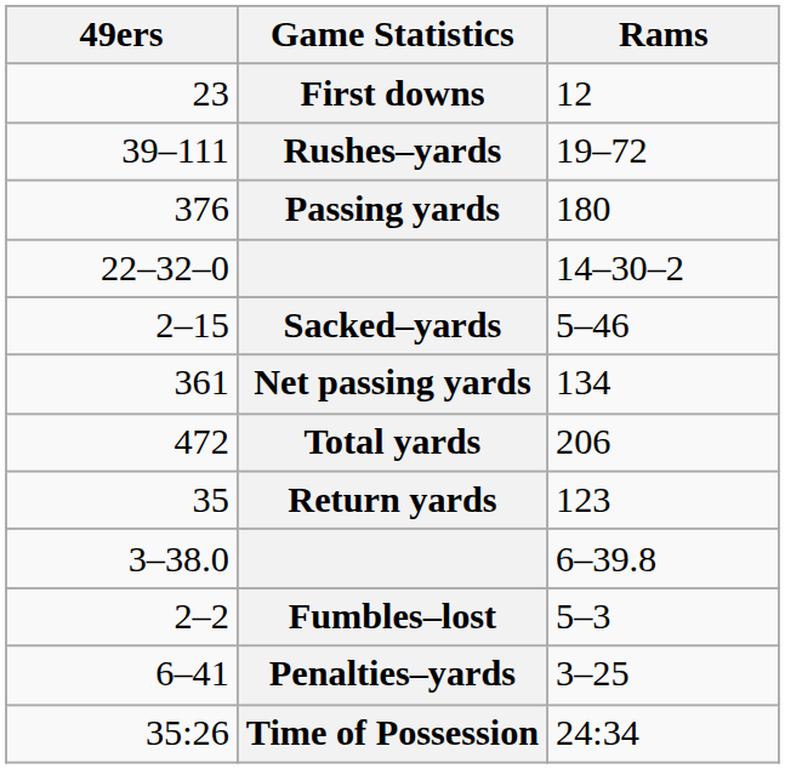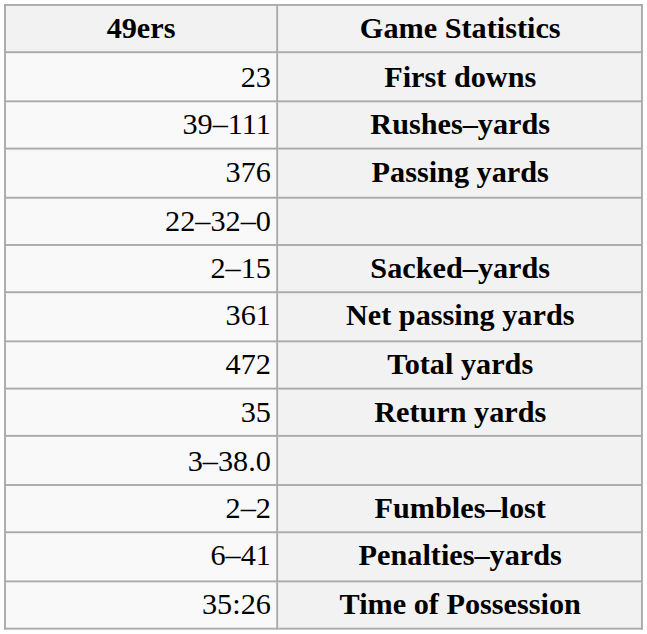- column: Rams | 12 | 19–72 | 180 | 14–30–2 | 5–46 | 134 | 206 | 123 | 6–39.8 | 5–3 | 3–25 | 24:34
